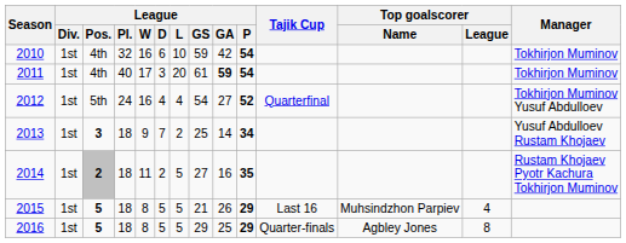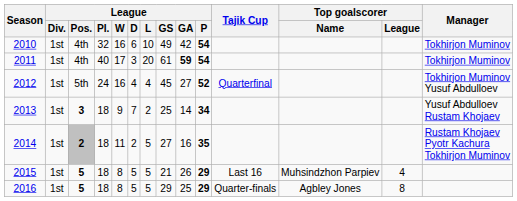2010 | League / GS: 59 -> 49
2012 | League / GS: 54 -> 45
